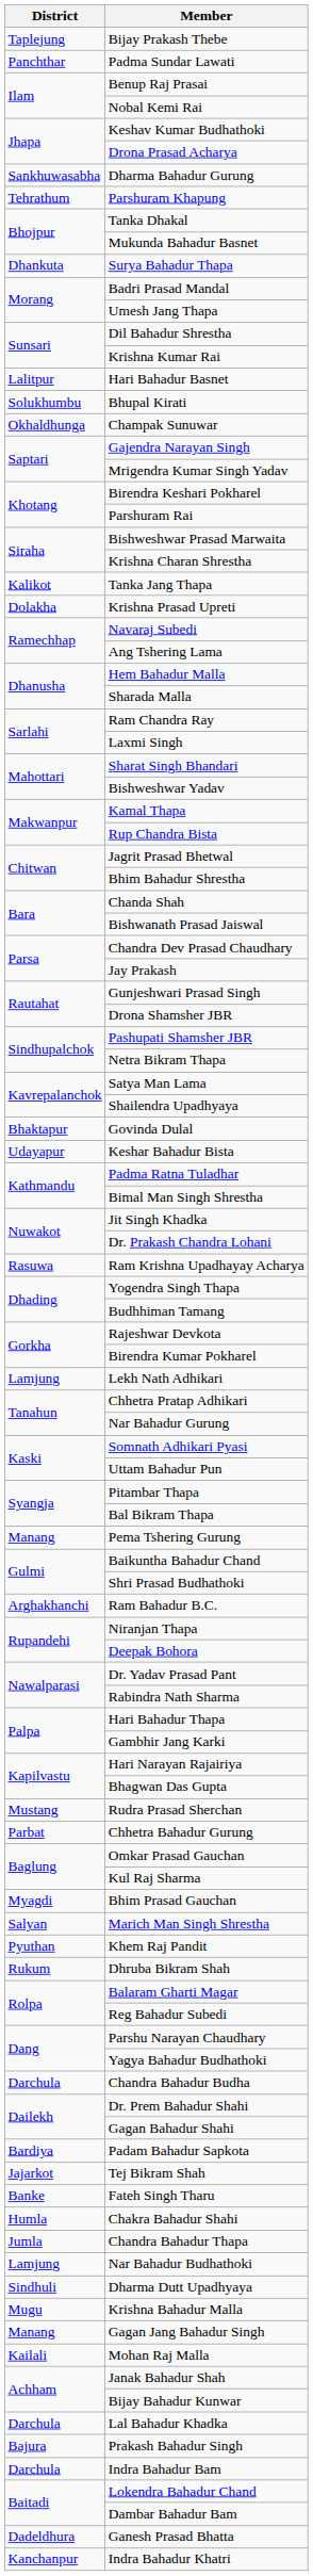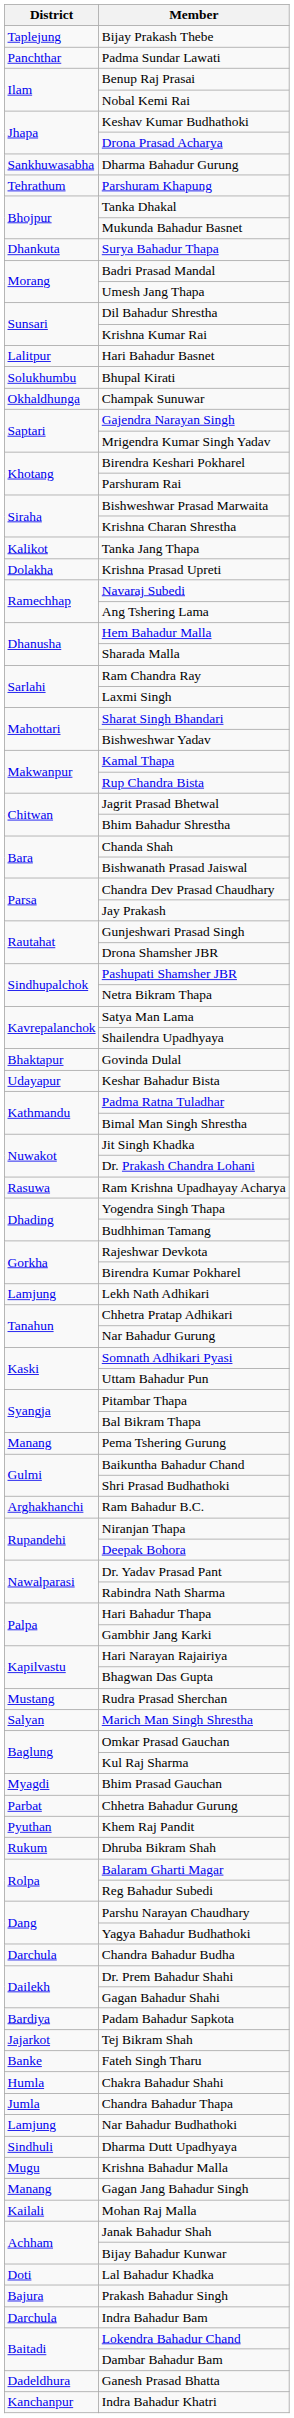rows swapped: Chhetra Bahadur Gurung <-> Marich Man Singh Shrestha
Lal Bahadur Khadka | District: Darchula -> Doti
